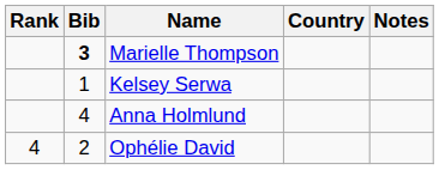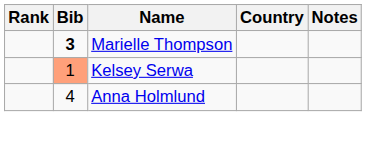Kelsey Serwa | Bib: no background -> lightsalmon background
- row: 4 | 2 | Ophélie David
